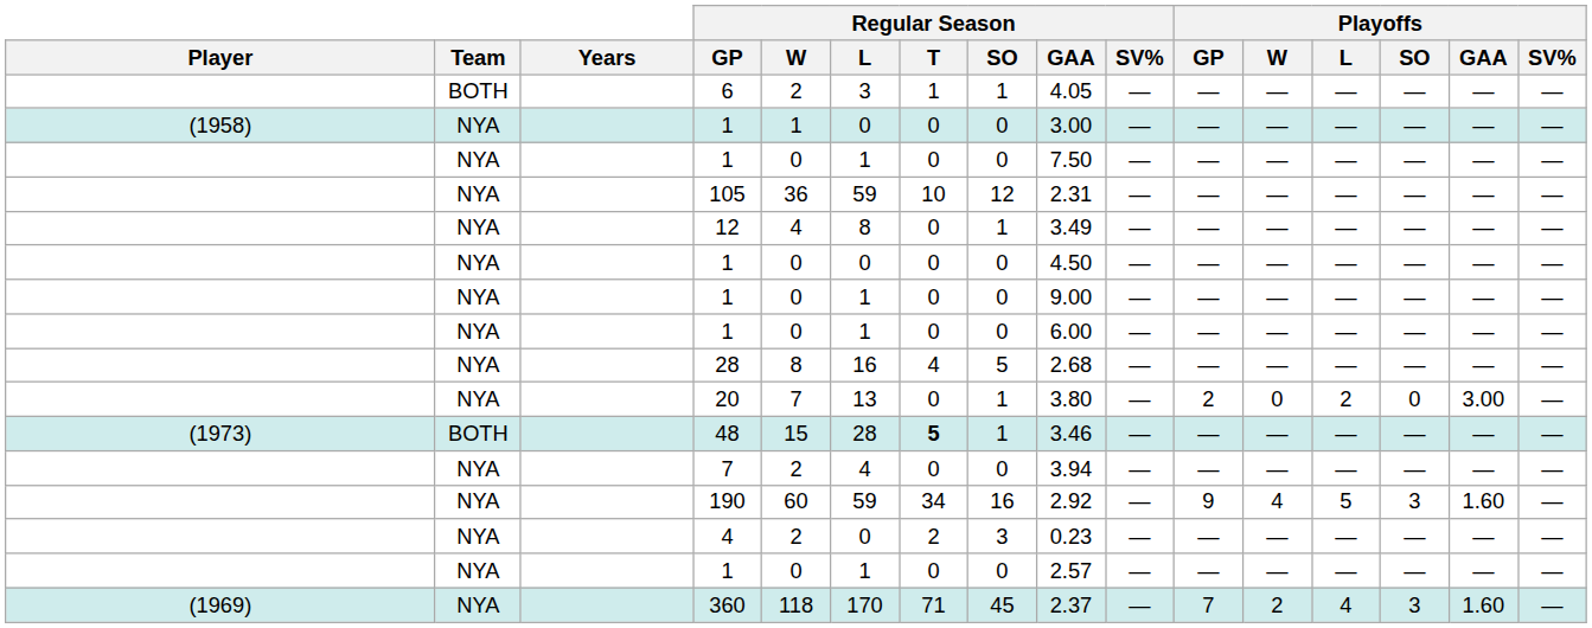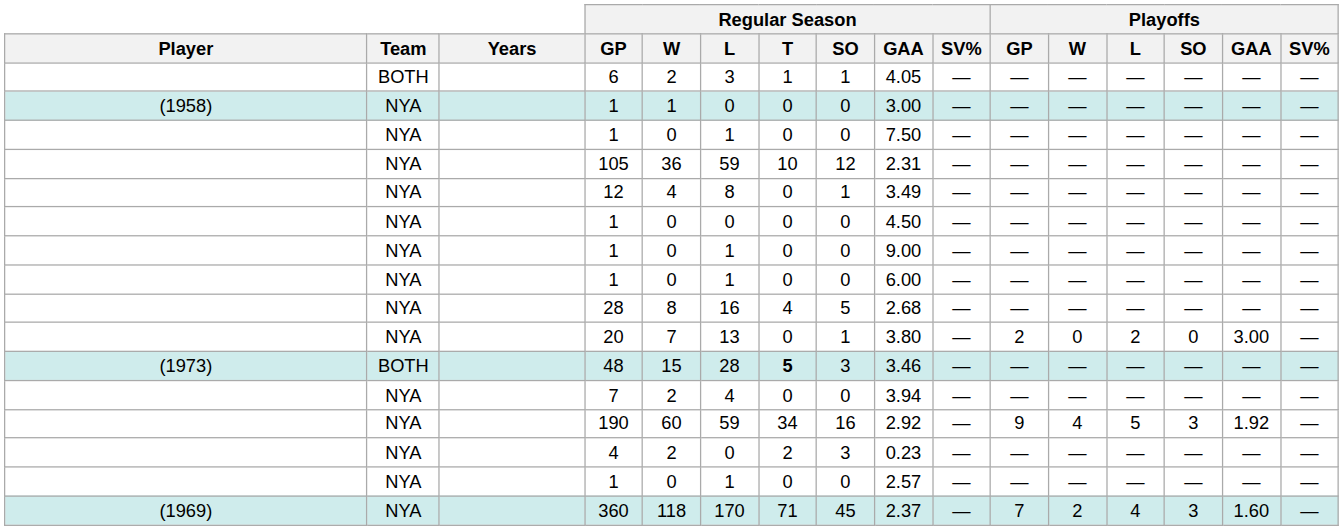48 | Regular Season / SO: 1 -> 3
190 | Playoffs / GAA: 1.60 -> 1.92
